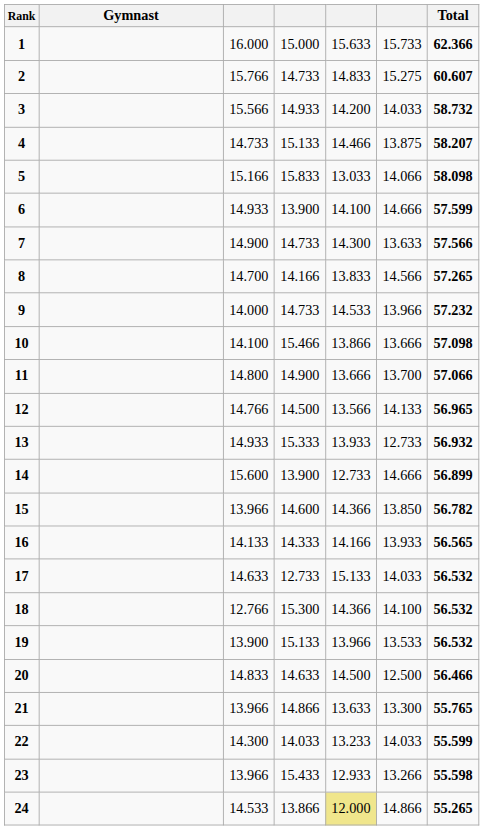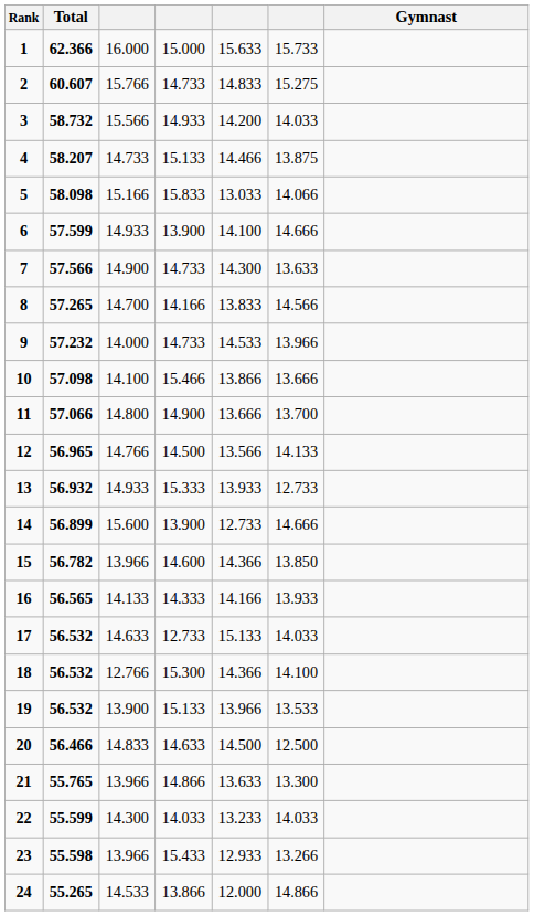columns swapped: Gymnast <-> Total
24 | column 5: khaki background -> no background
